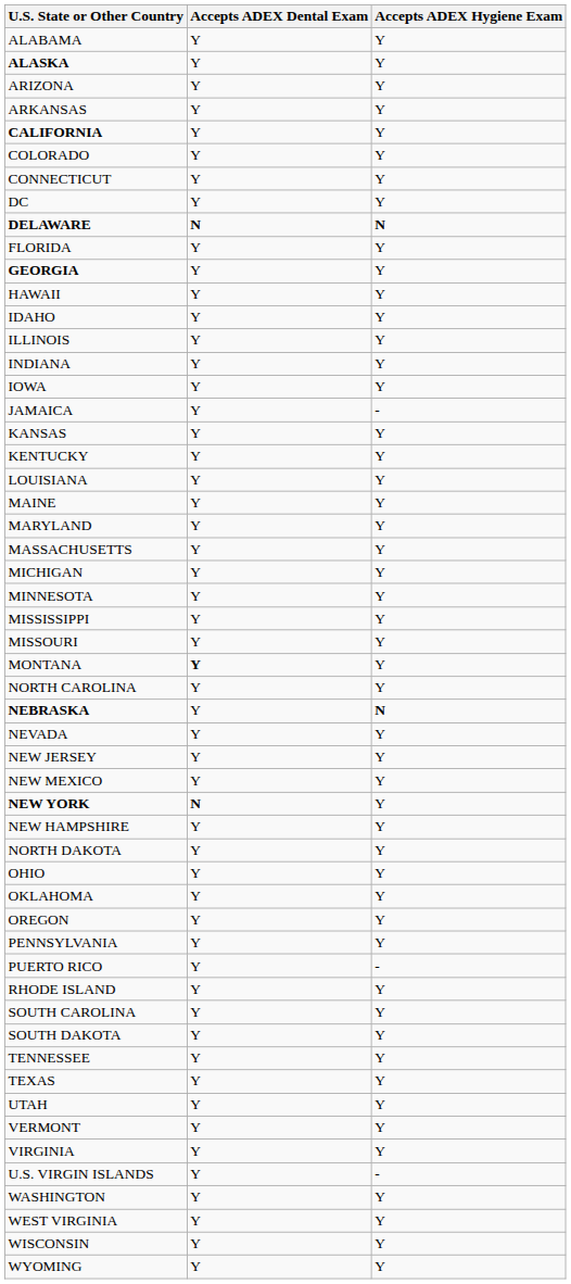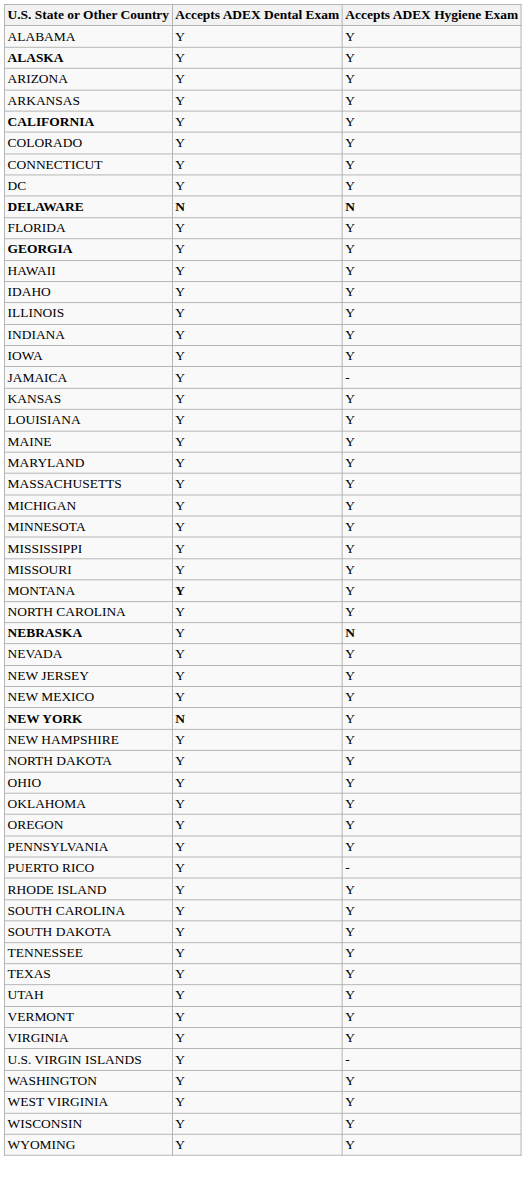- row: KENTUCKY | Y | Y
